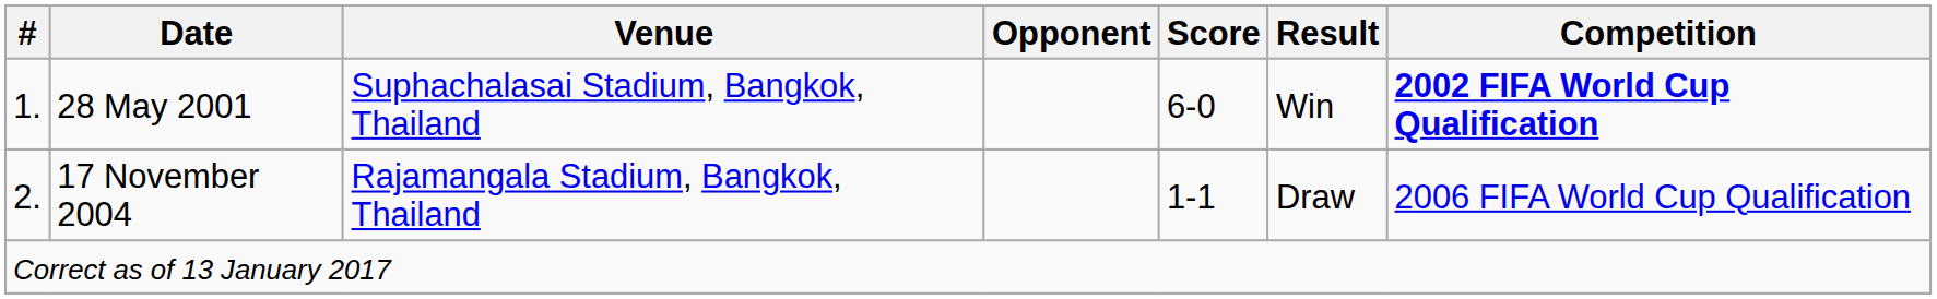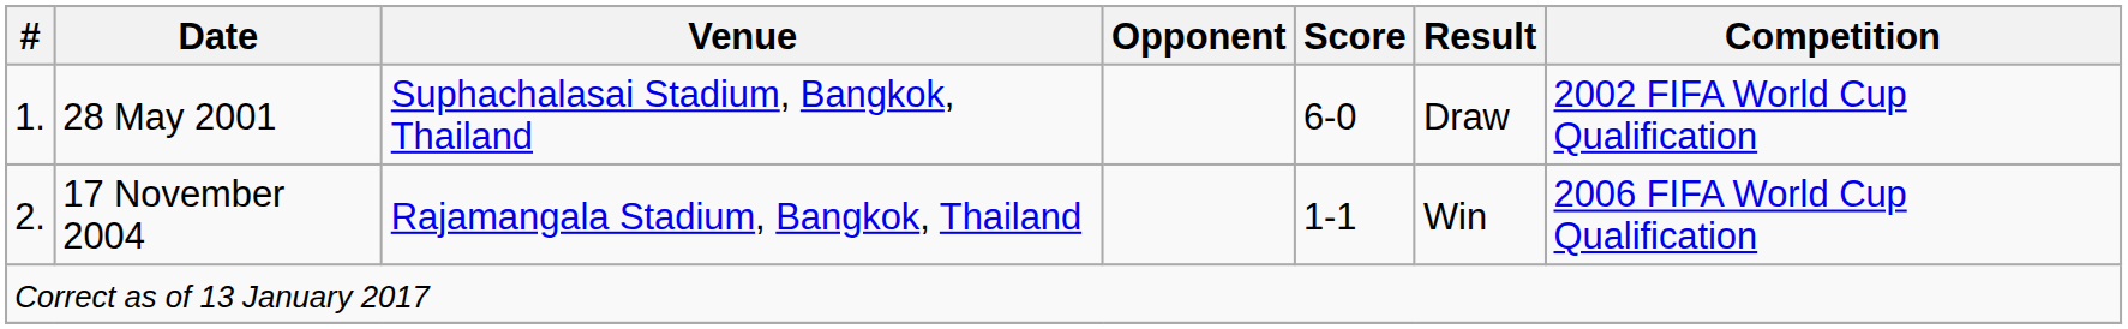28 May 2001 | Result: Win -> Draw
28 May 2001 | Competition: bold -> normal
17 November 2004 | Result: Draw -> Win
